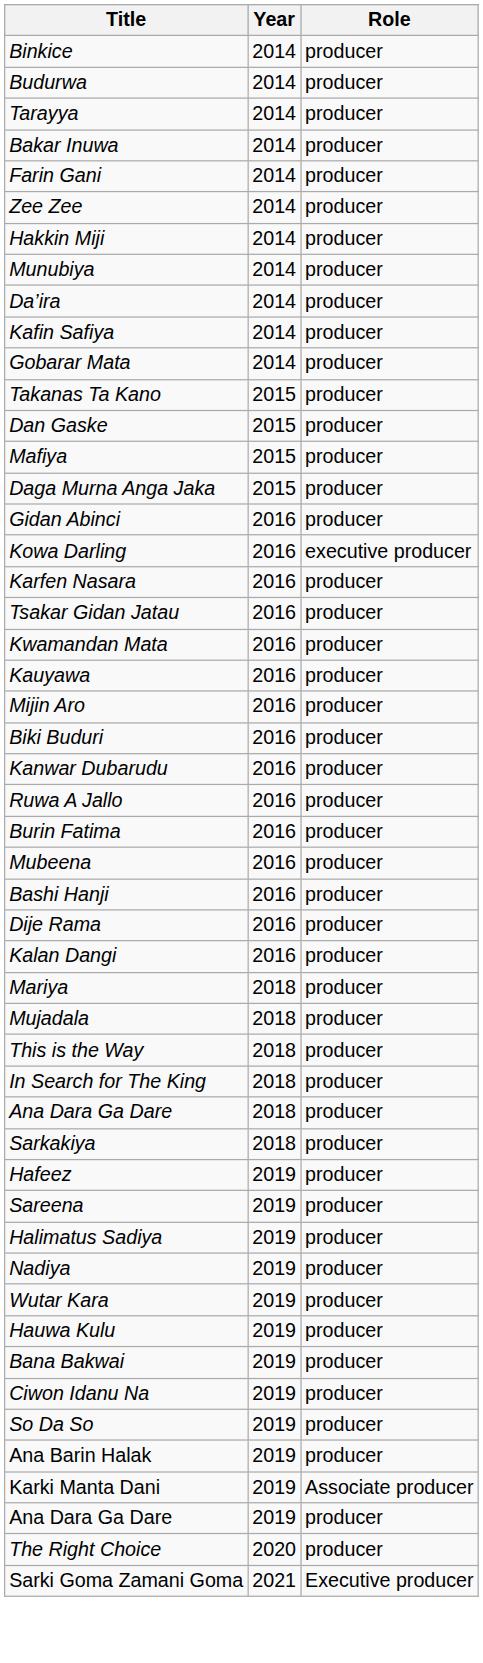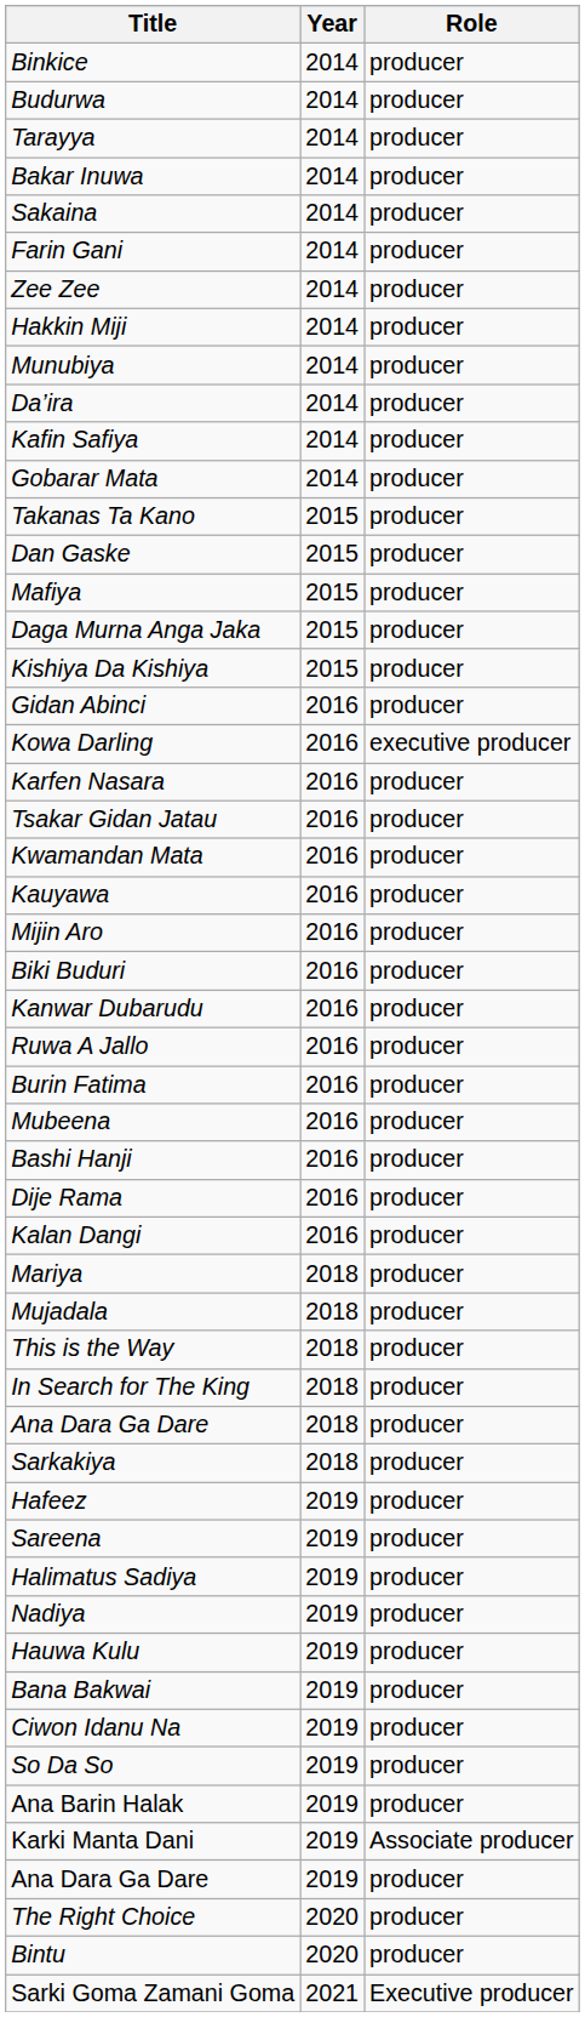+ row: Sakaina | 2014 | producer
+ row: Kishiya Da Kishiya | 2015 | producer
- row: Wutar Kara | 2019 | producer
+ row: Bintu | 2020 | producer
